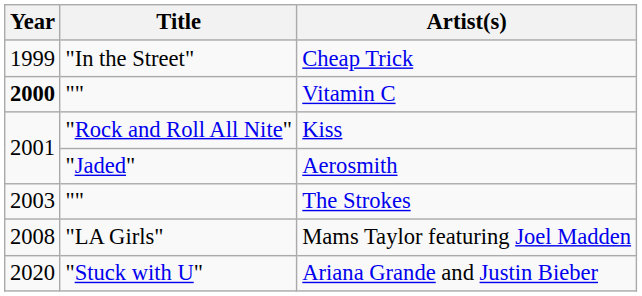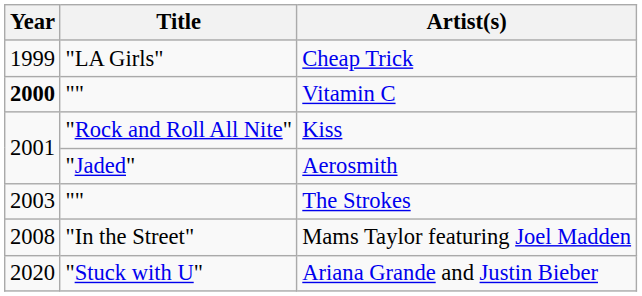Cheap Trick | Title: "In the Street" -> "LA Girls"
Mams Taylor featuring Joel Madden | Title: "LA Girls" -> "In the Street"
